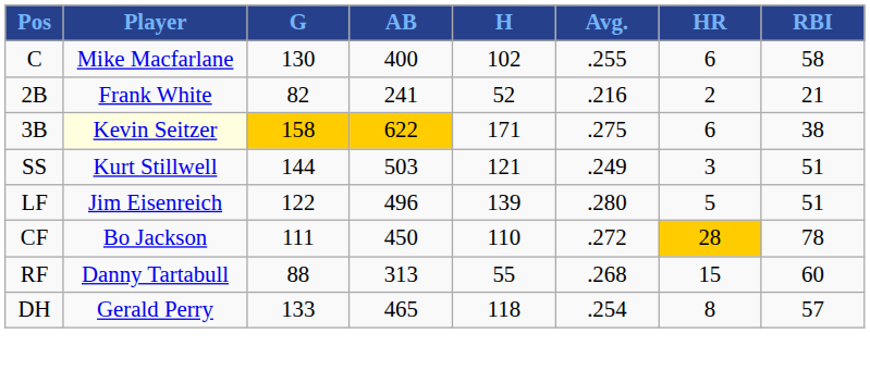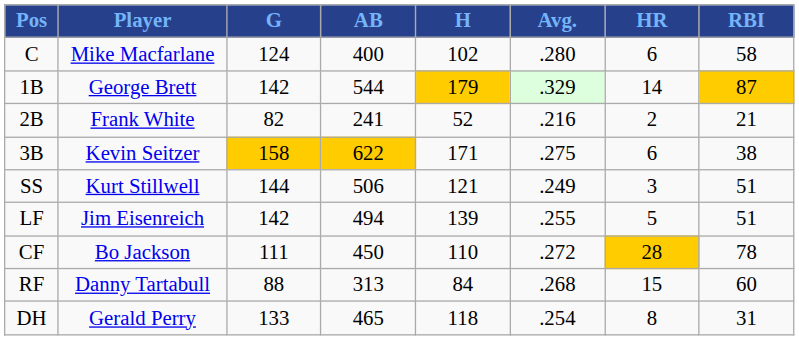C | G: 130 -> 124
C | Avg.: .255 -> .280
+ row: 1B | George Brett | 142 | 544 | 179 | .329 | 14 | 87
3B | Player: lightyellow background -> no background
SS | AB: 503 -> 506
LF | G: 122 -> 142
LF | AB: 496 -> 494
LF | Avg.: .280 -> .255
RF | H: 55 -> 84
DH | RBI: 57 -> 31
